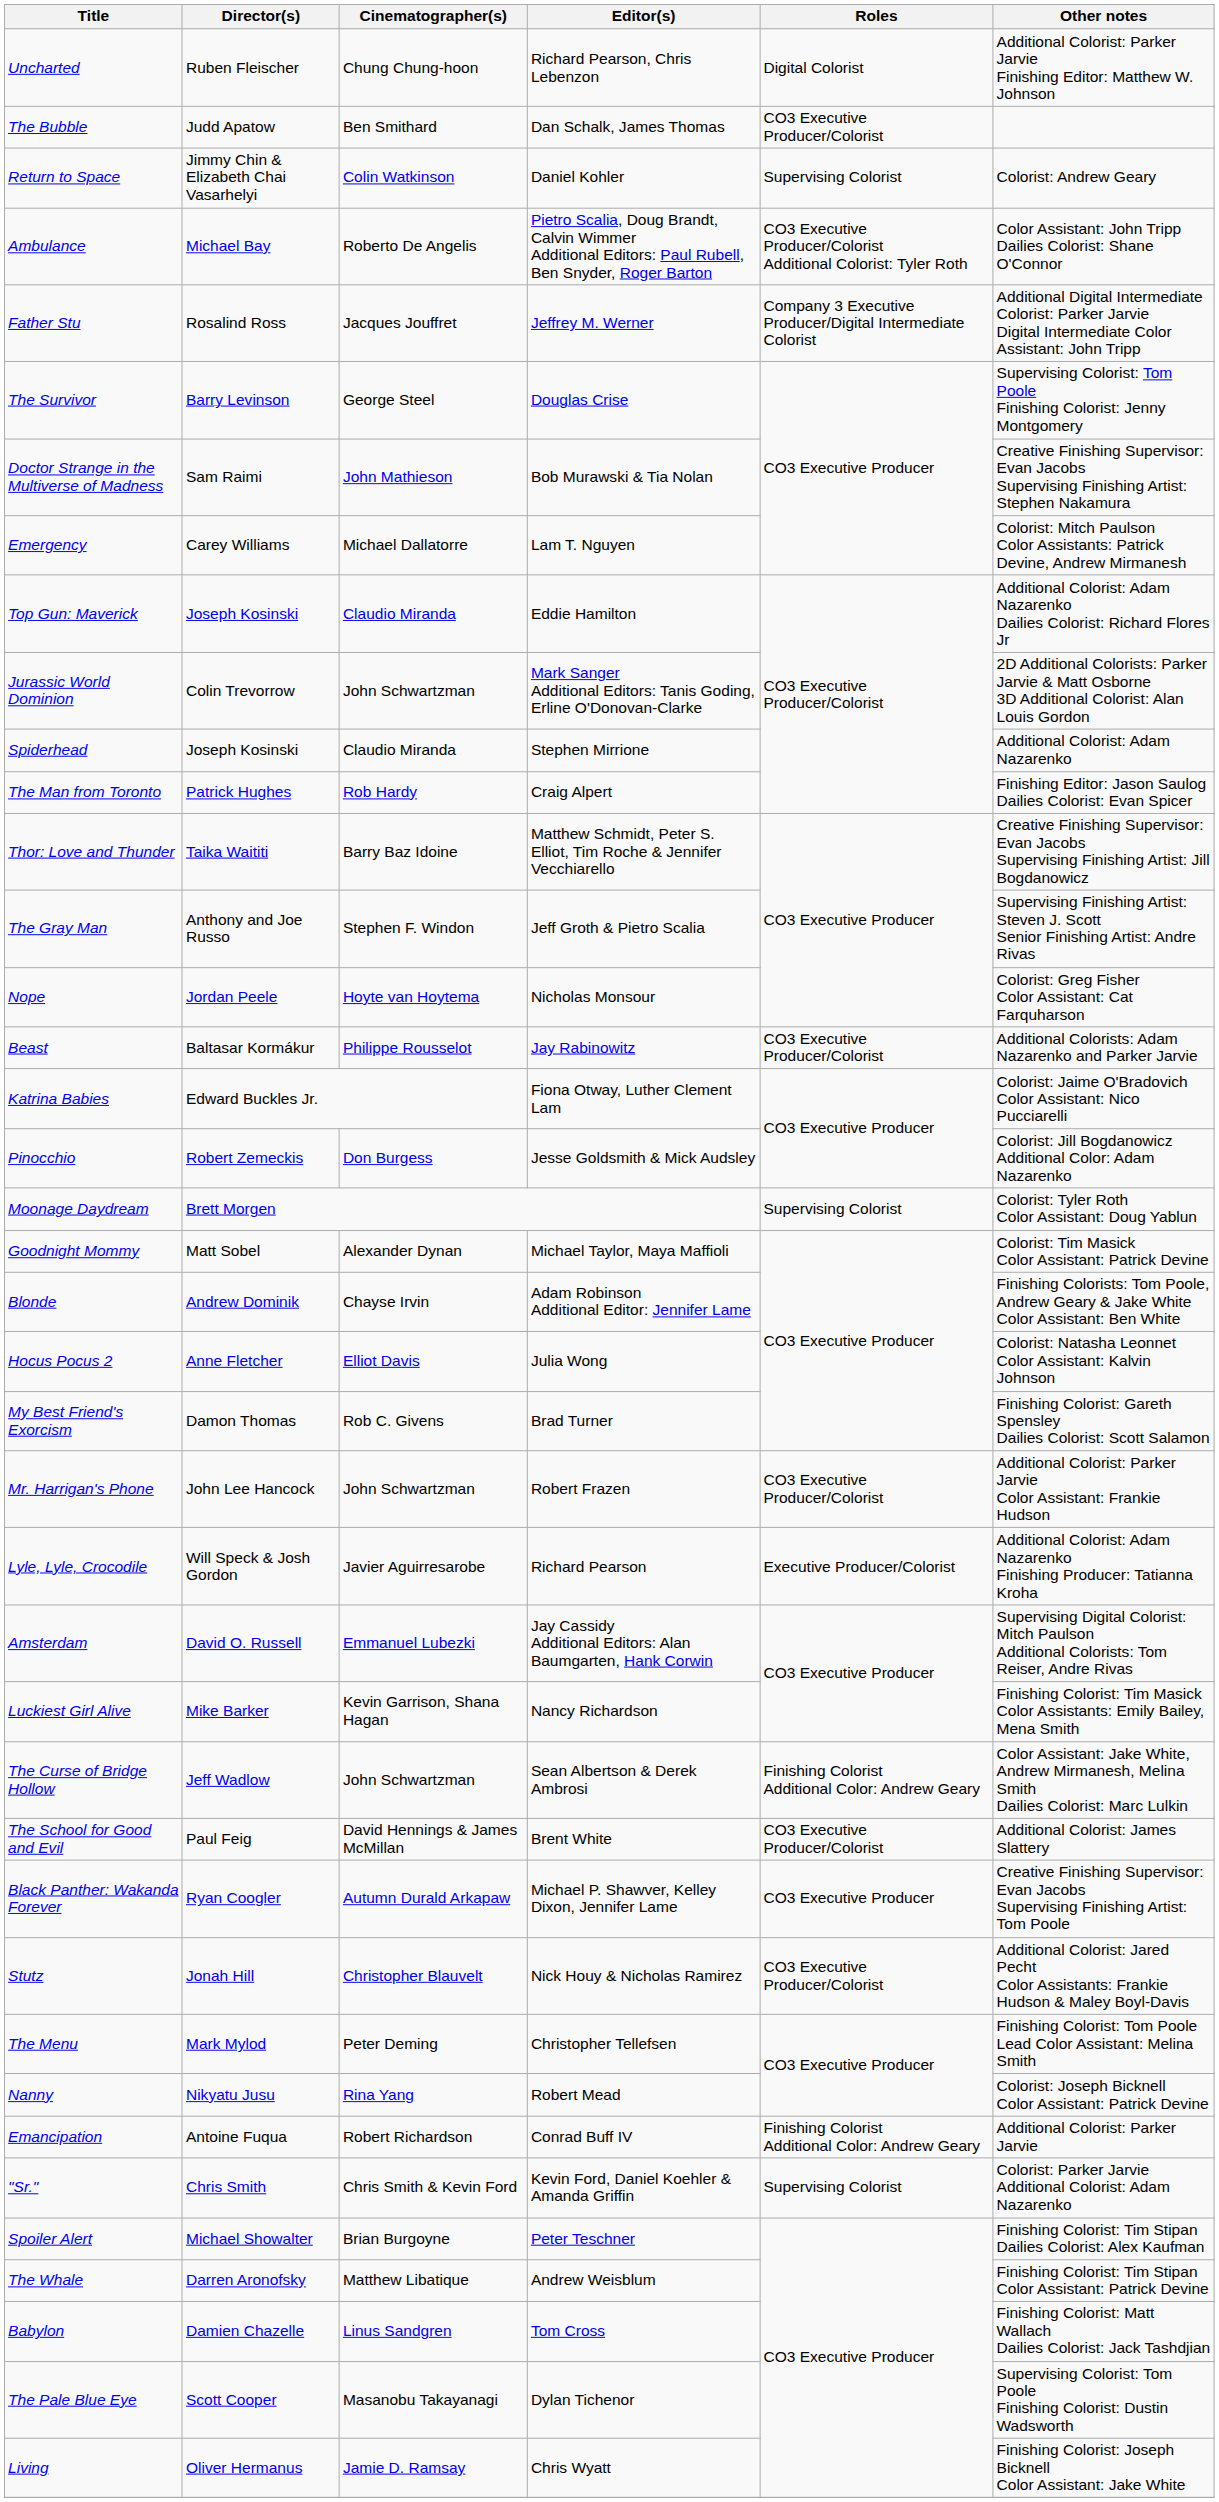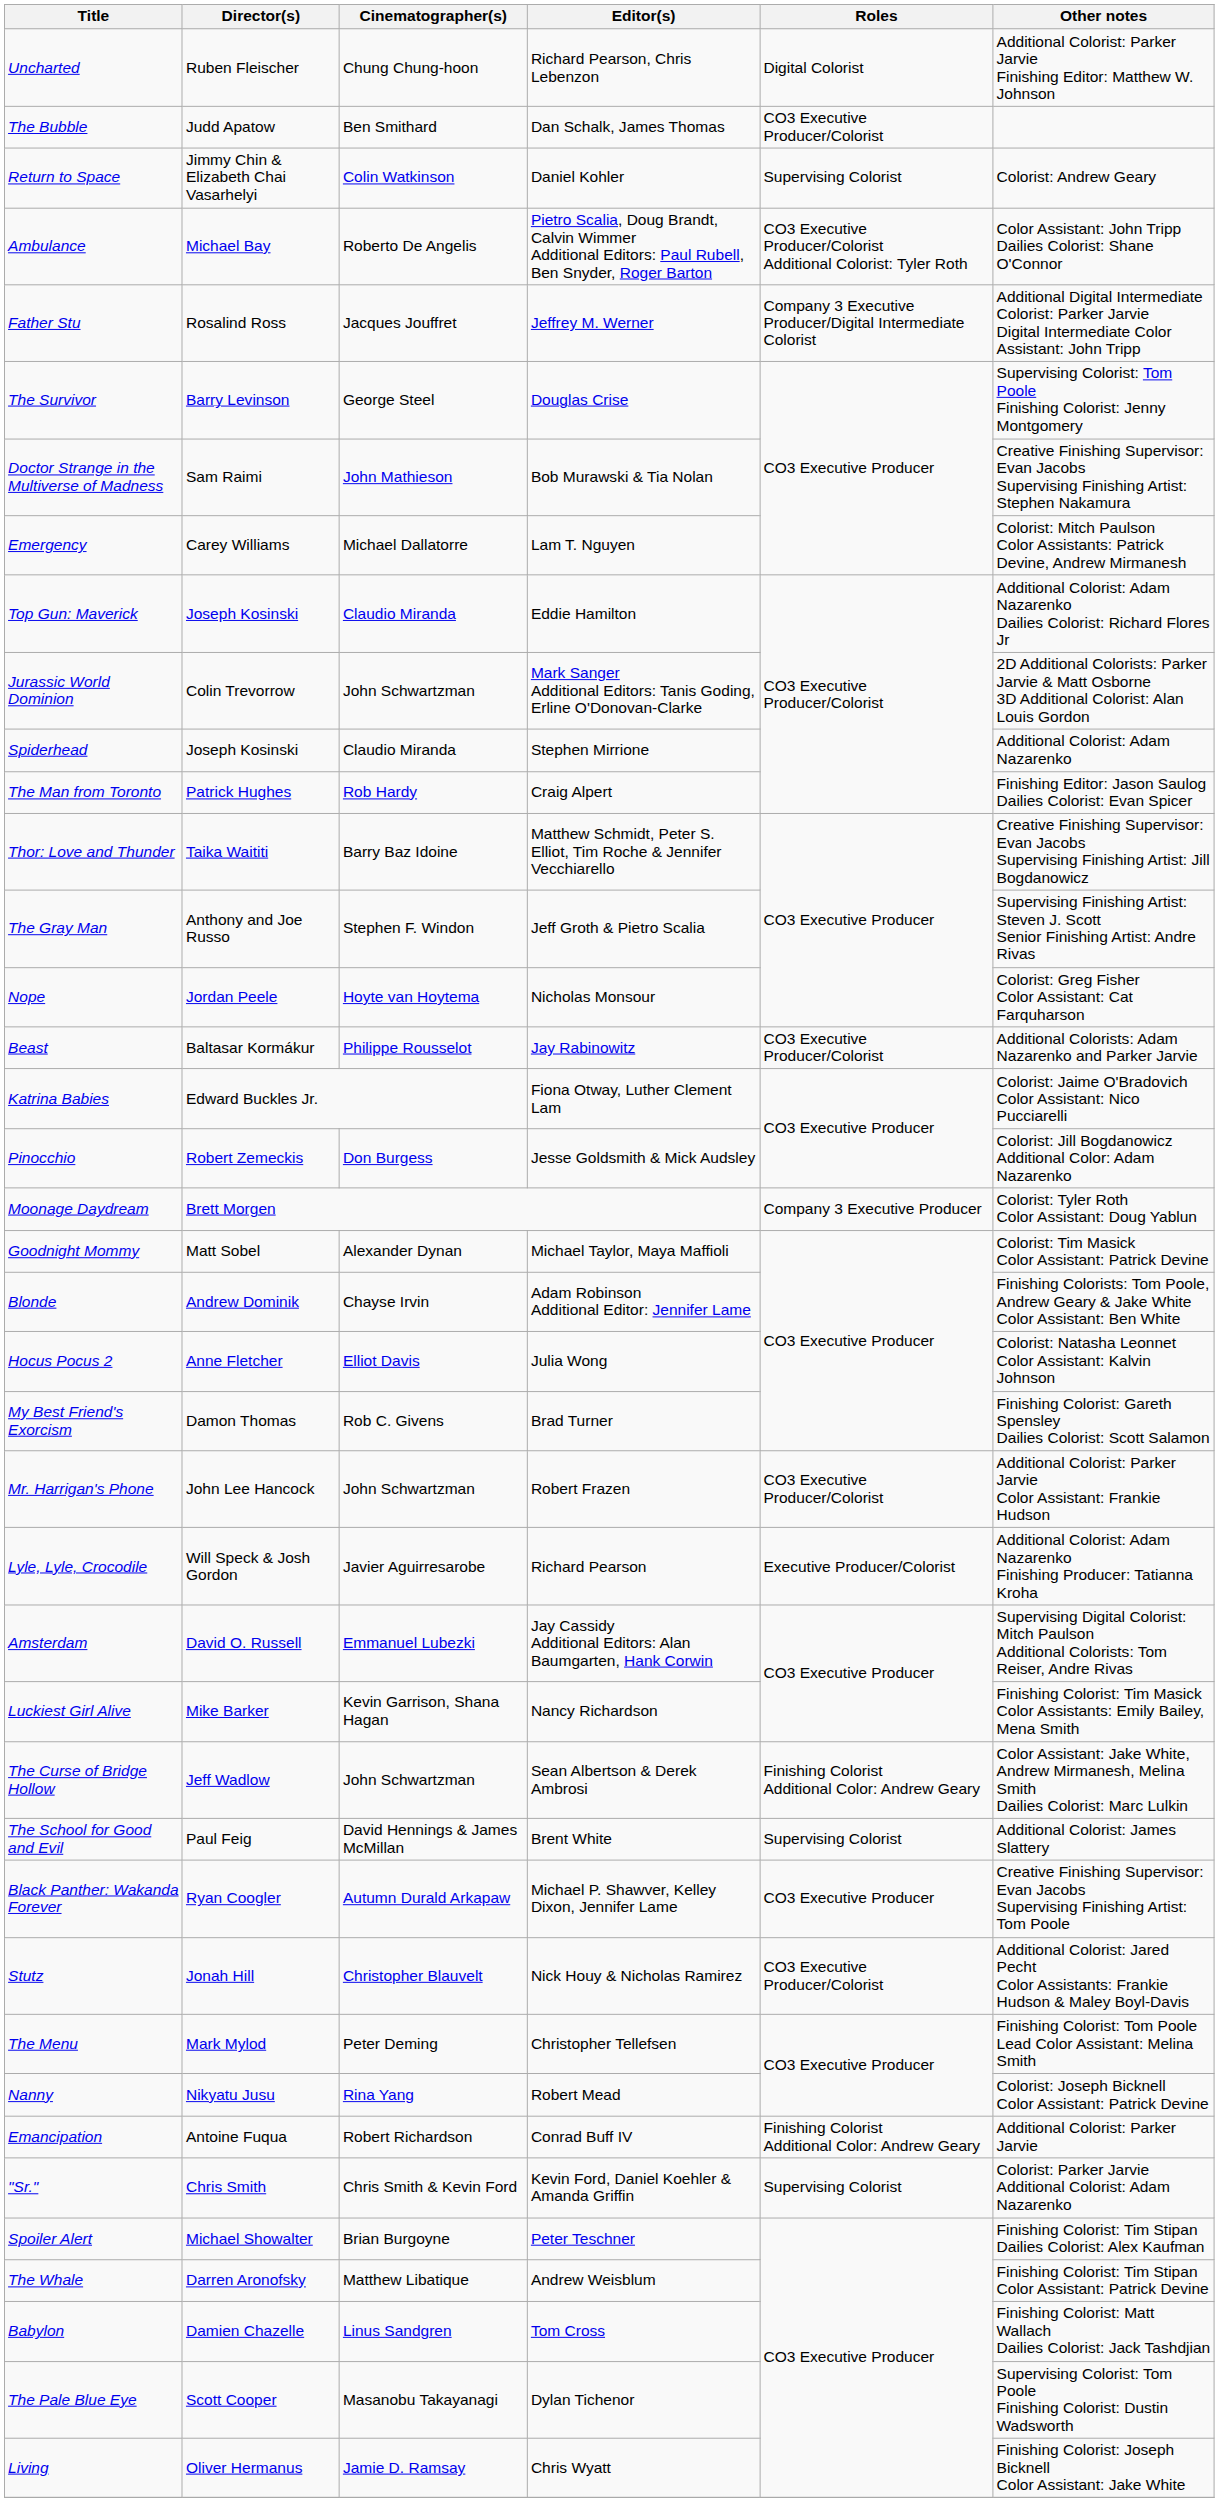Moonage Daydream | Roles: Supervising Colorist -> Company 3 Executive Producer
The School for Good and Evil | Roles: CO3 Executive Producer/Colorist -> Supervising Colorist
